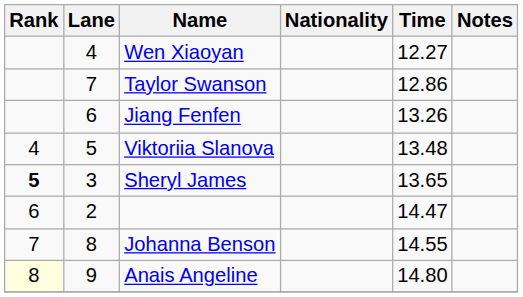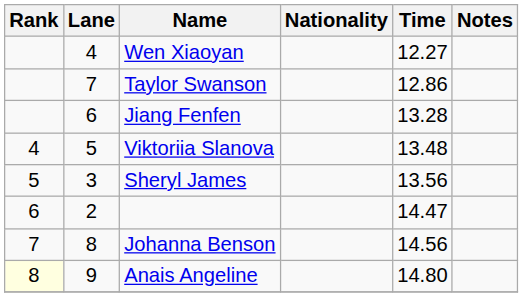Jiang Fenfen | Time: 13.26 -> 13.28
Sheryl James | Rank: bold -> normal
Sheryl James | Time: 13.65 -> 13.56
Johanna Benson | Time: 14.55 -> 14.56
